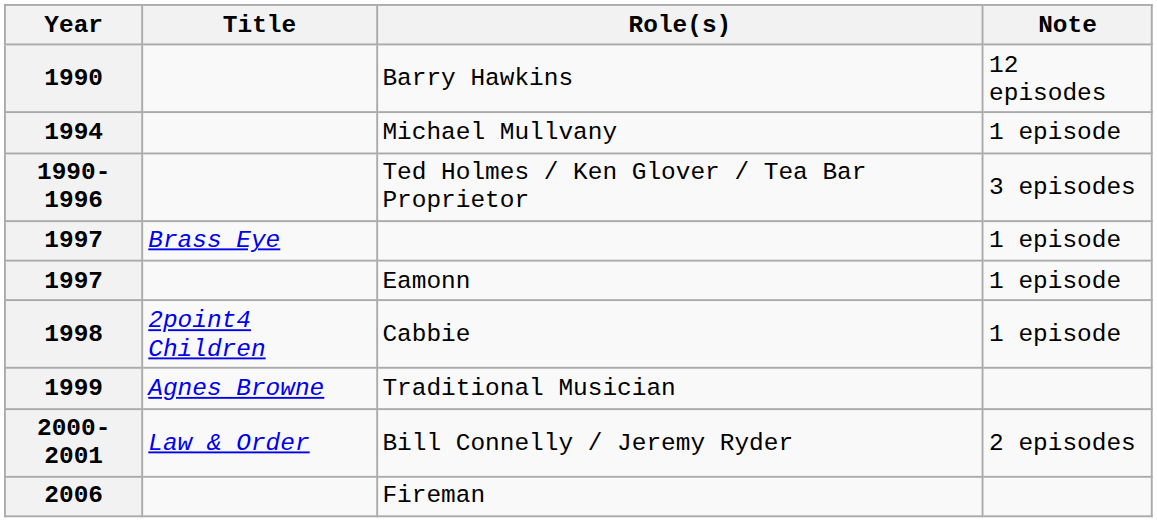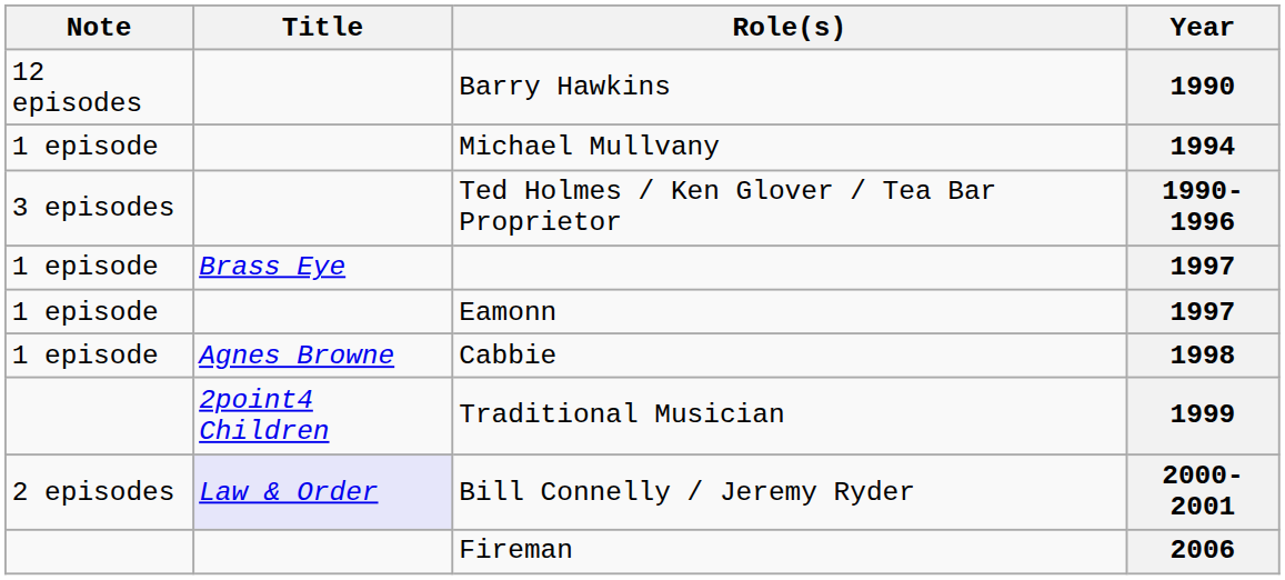columns swapped: Year <-> Note
Cabbie | Title: 2point4 Children -> Agnes Browne
Traditional Musician | Title: Agnes Browne -> 2point4 Children
Bill Connelly / Jeremy Ryder | Title: no background -> lavender background
